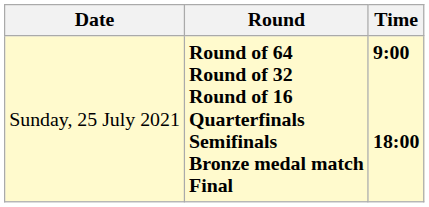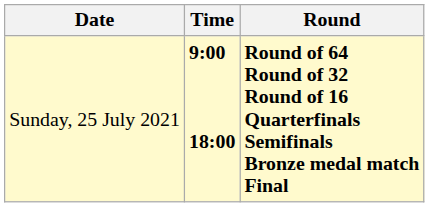columns swapped: Time <-> Round
